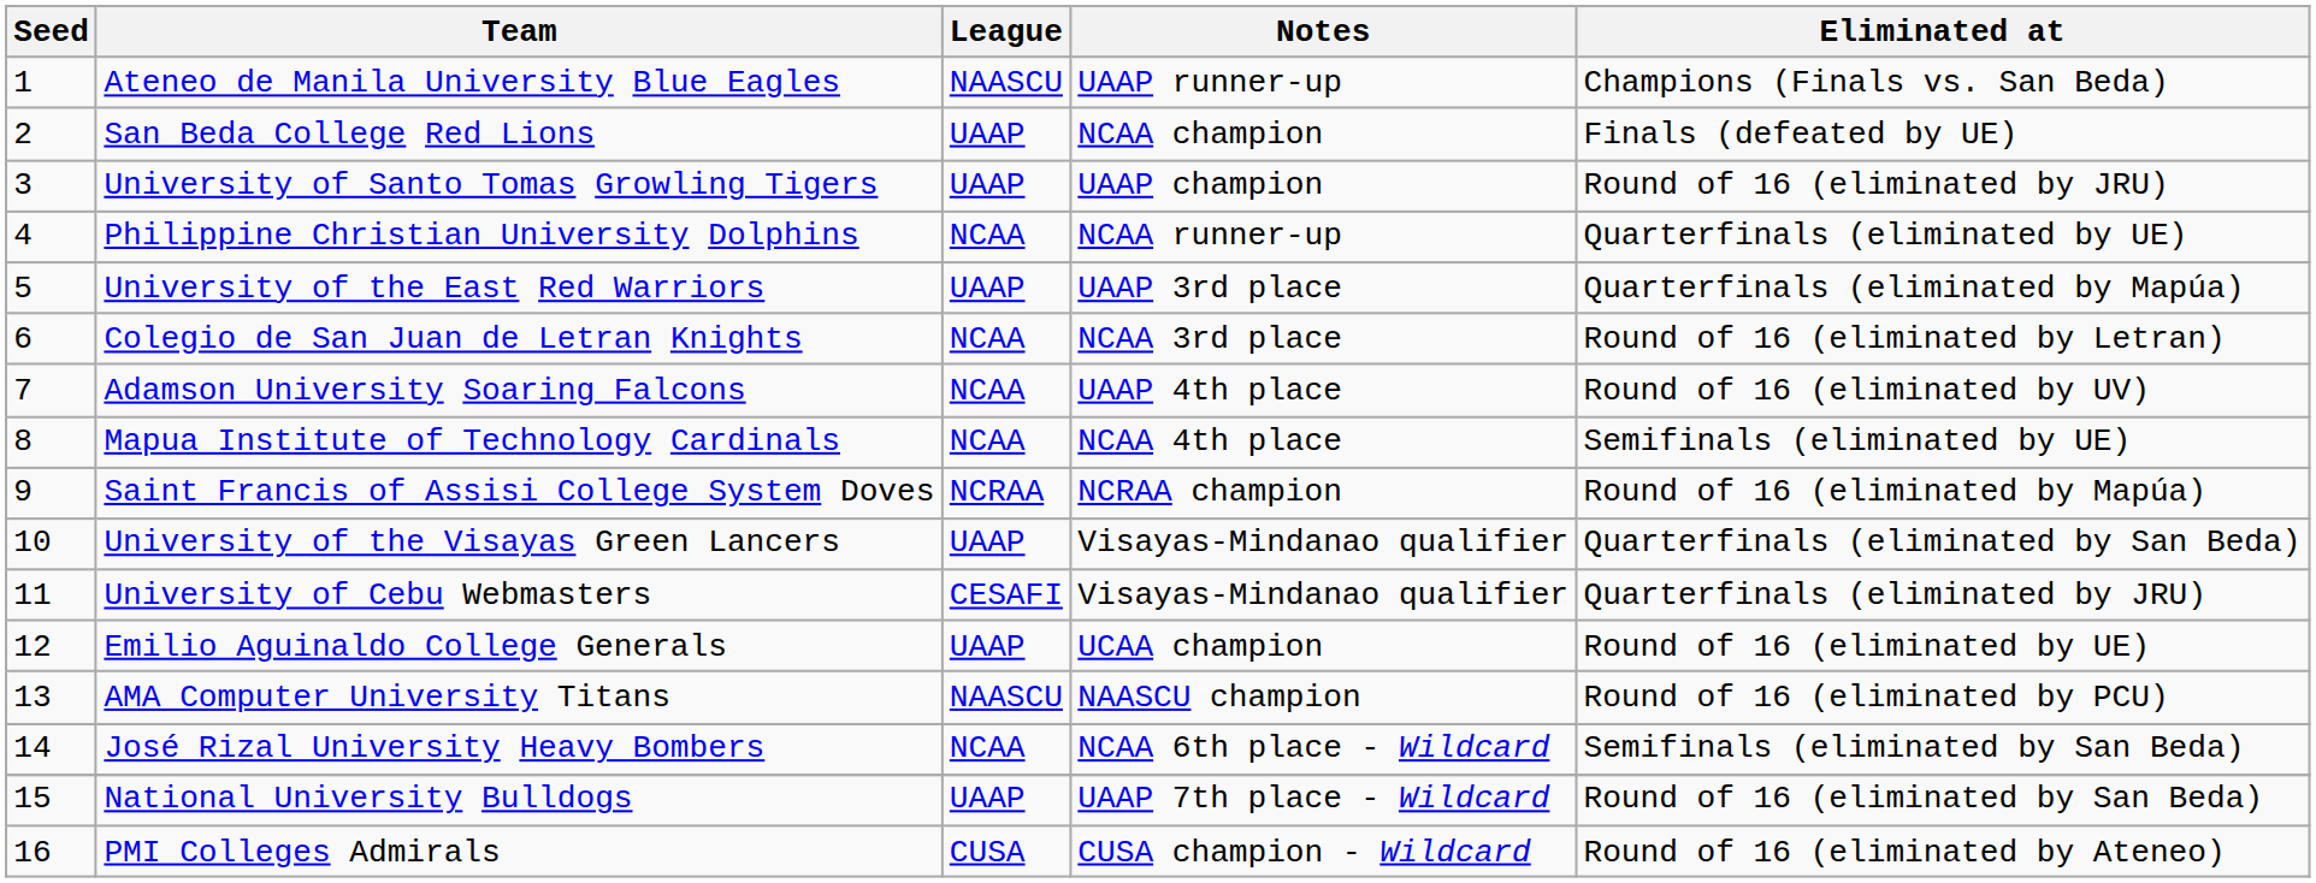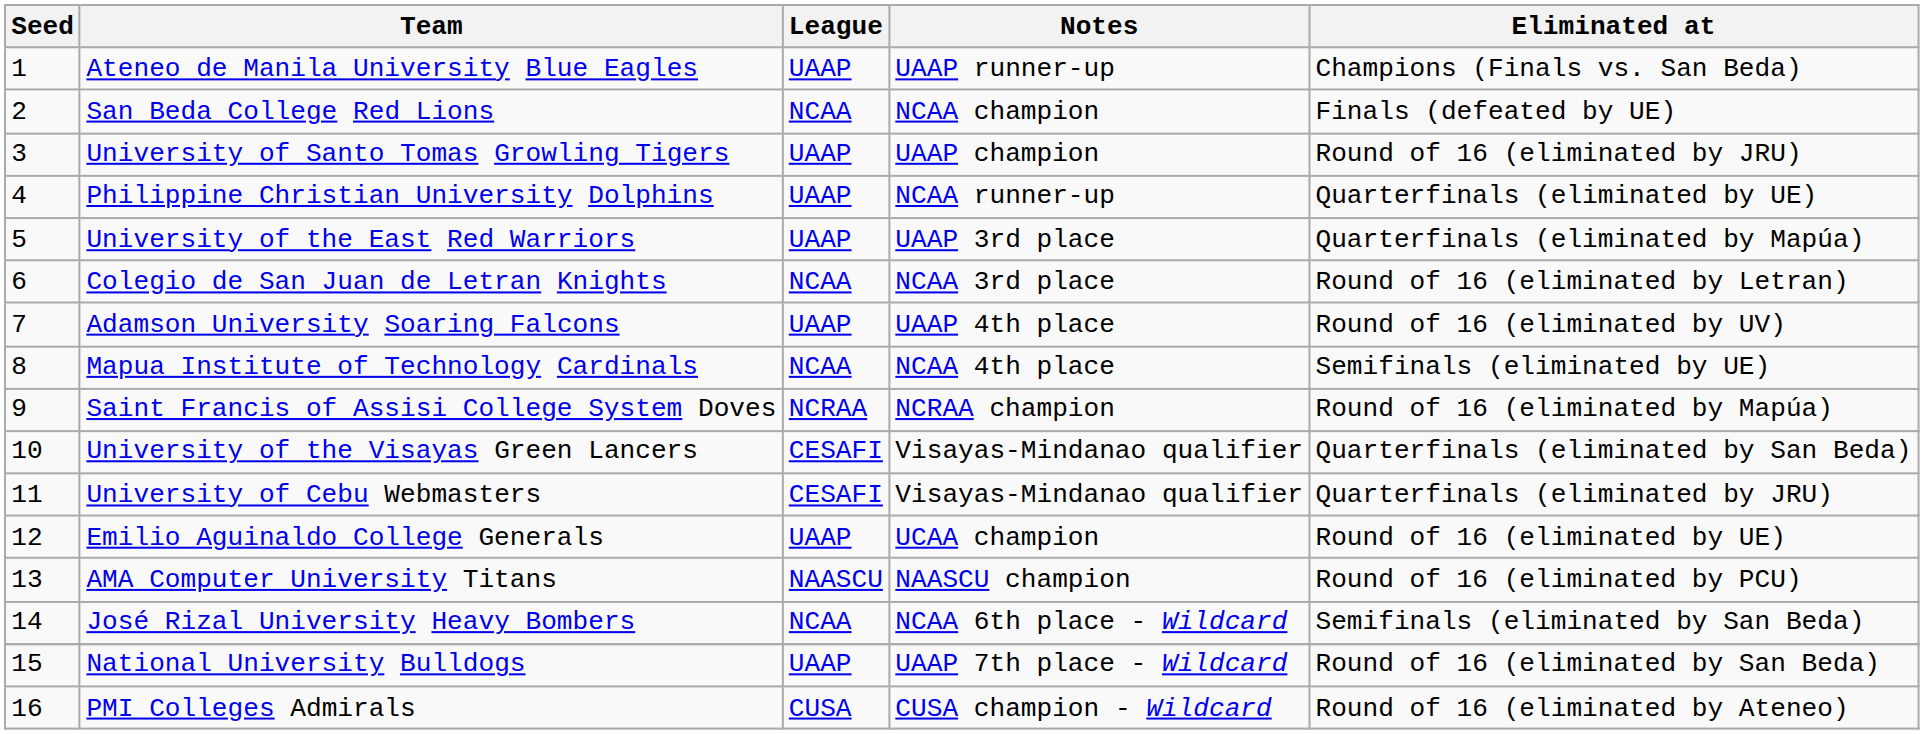Ateneo de Manila University Blue Eagles | League: NAASCU -> UAAP
San Beda College Red Lions | League: UAAP -> NCAA
Philippine Christian University Dolphins | League: NCAA -> UAAP
Adamson University Soaring Falcons | League: NCAA -> UAAP
University of the Visayas Green Lancers | League: UAAP -> CESAFI
